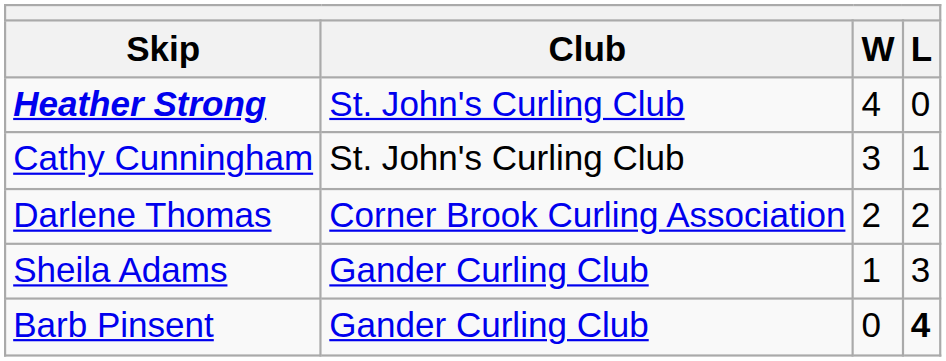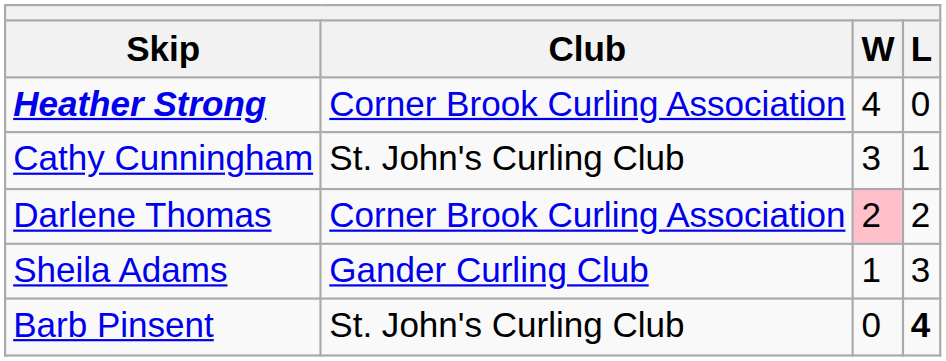Heather Strong | Club: St. John's Curling Club -> Corner Brook Curling Association
Darlene Thomas | W: no background -> pink background
Barb Pinsent | Club: Gander Curling Club -> St. John's Curling Club
